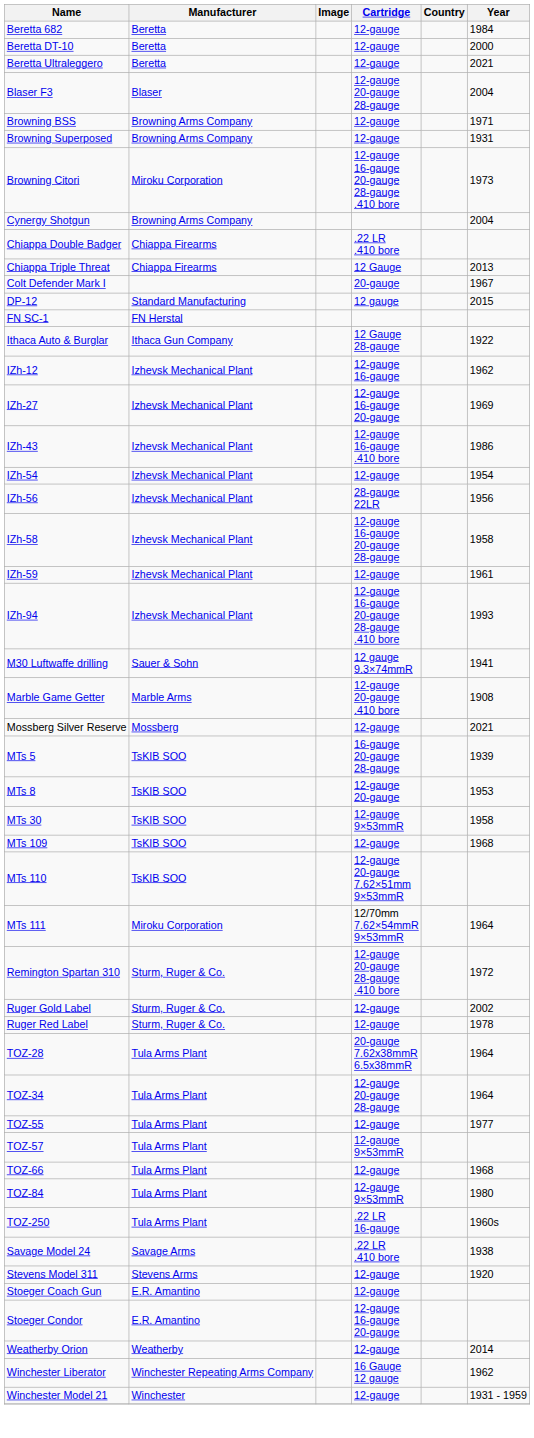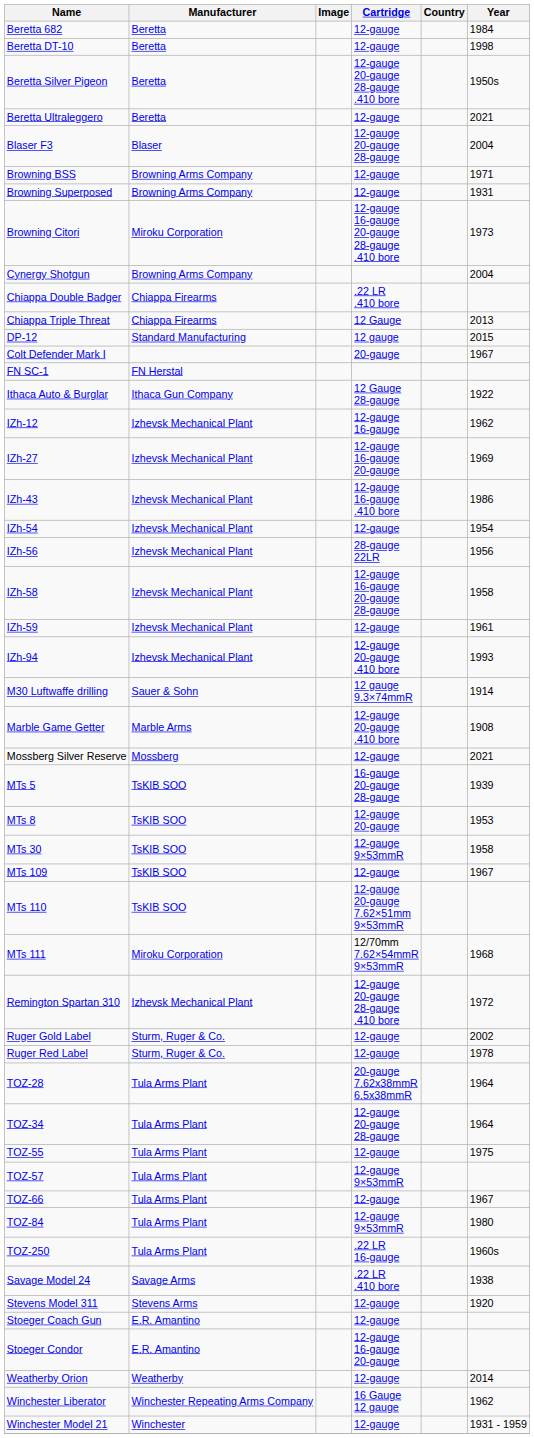Beretta DT-10 | Year: 2000 -> 1998
+ row: Beretta Silver Pigeon | Beretta | 12-gauge 20-gauge 28-gauge .410 bore | 1950s
rows swapped: Colt Defender Mark I <-> DP-12
IZh-94 | Cartridge: 12-gauge 16-gauge 20-gauge 28-gauge .410 bore -> 12-gauge 20-gauge .410 bore
M30 Luftwaffe drilling | Year: 1941 -> 1914
MTs 109 | Year: 1968 -> 1967
MTs 111 | Year: 1964 -> 1968
Remington Spartan 310 | Manufacturer: Sturm, Ruger & Co. -> Izhevsk Mechanical Plant
TOZ-55 | Year: 1977 -> 1975
TOZ-66 | Year: 1968 -> 1967
